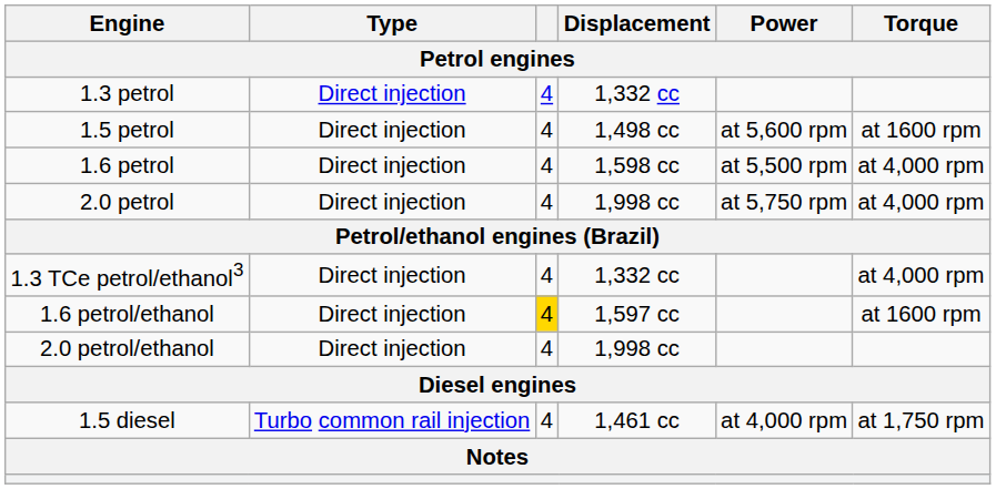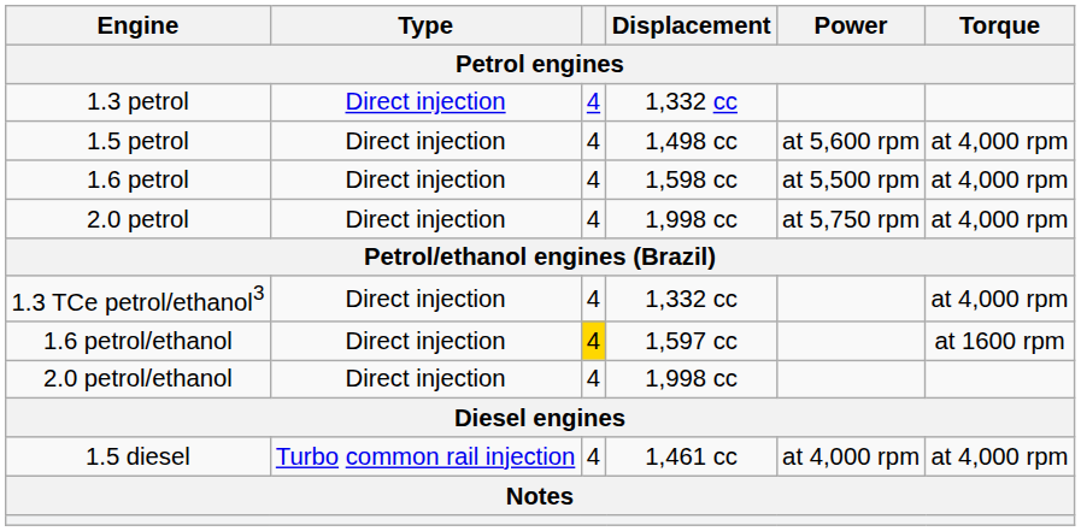1.5 petrol | Torque: at 1600 rpm -> at 4,000 rpm
1.5 diesel | Torque: at 1,750 rpm -> at 4,000 rpm
